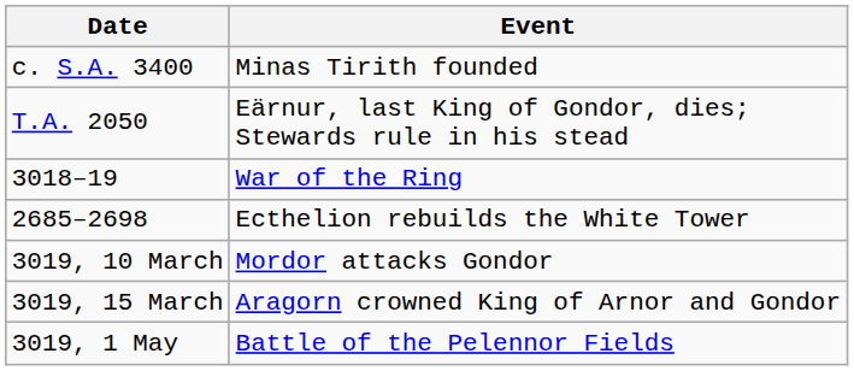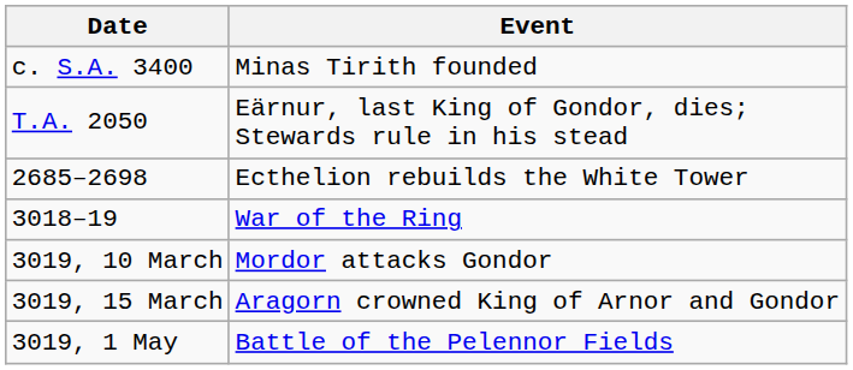rows swapped: 2685–2698 <-> 3018–19
